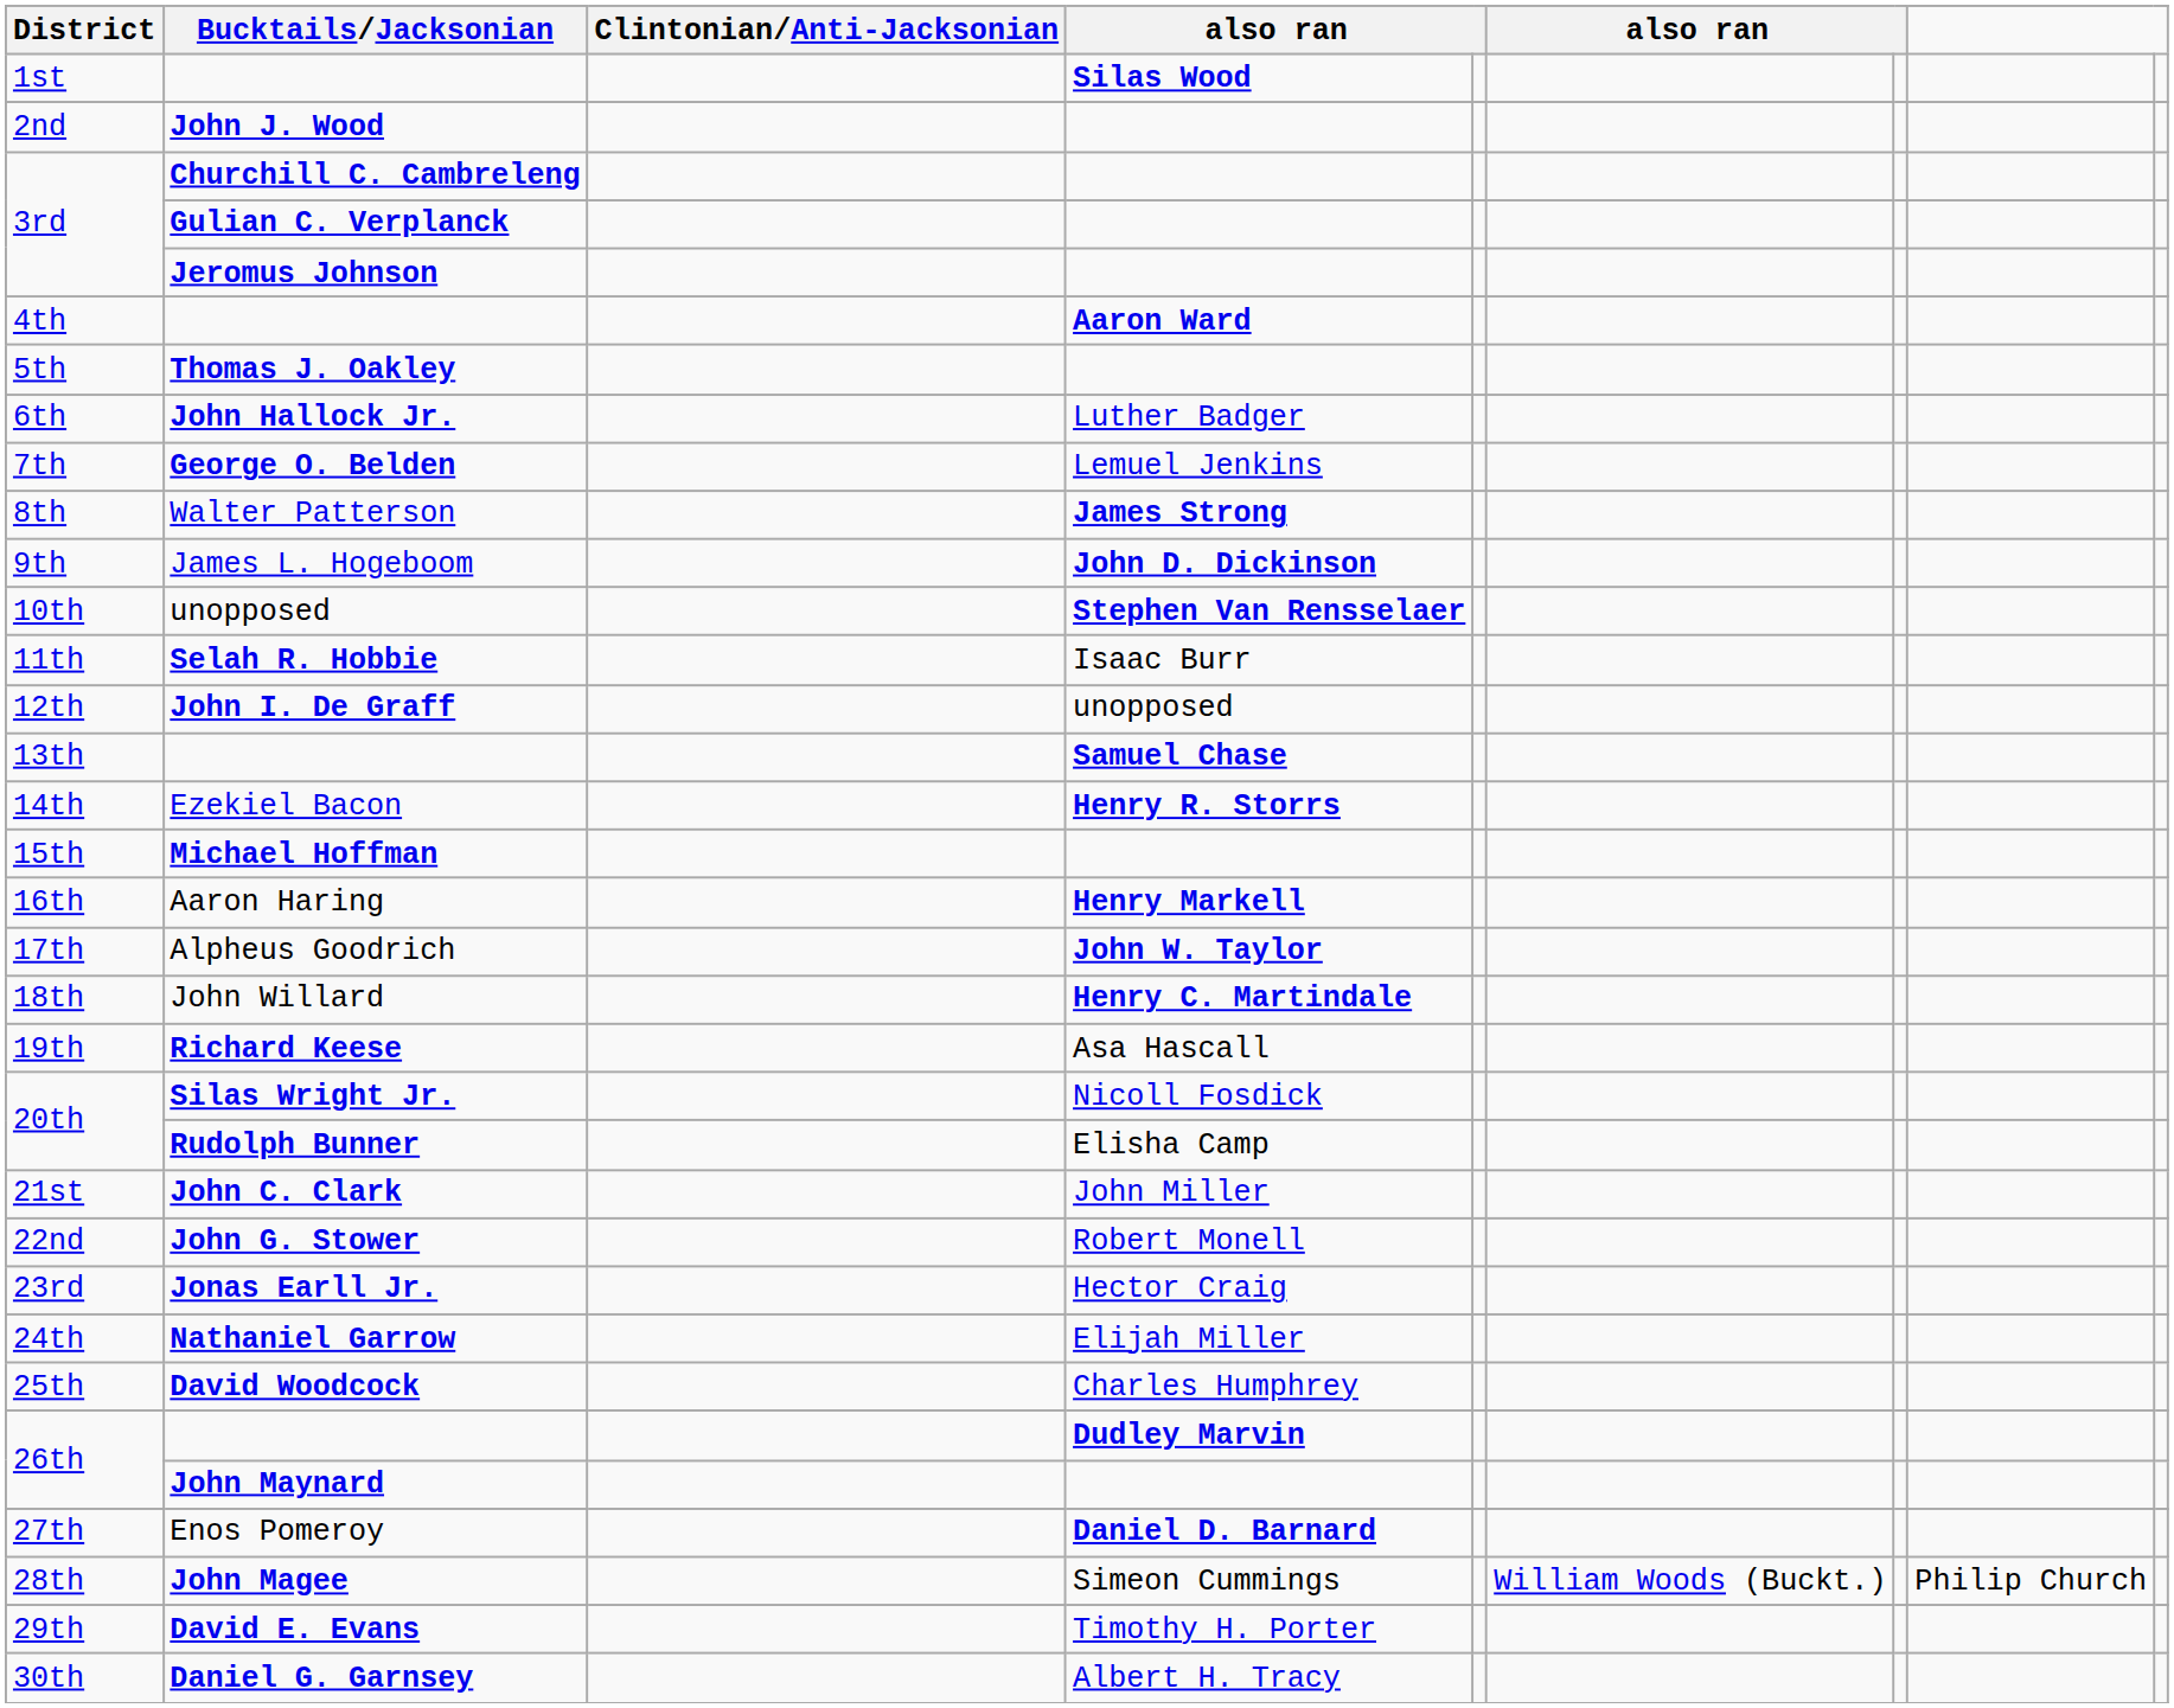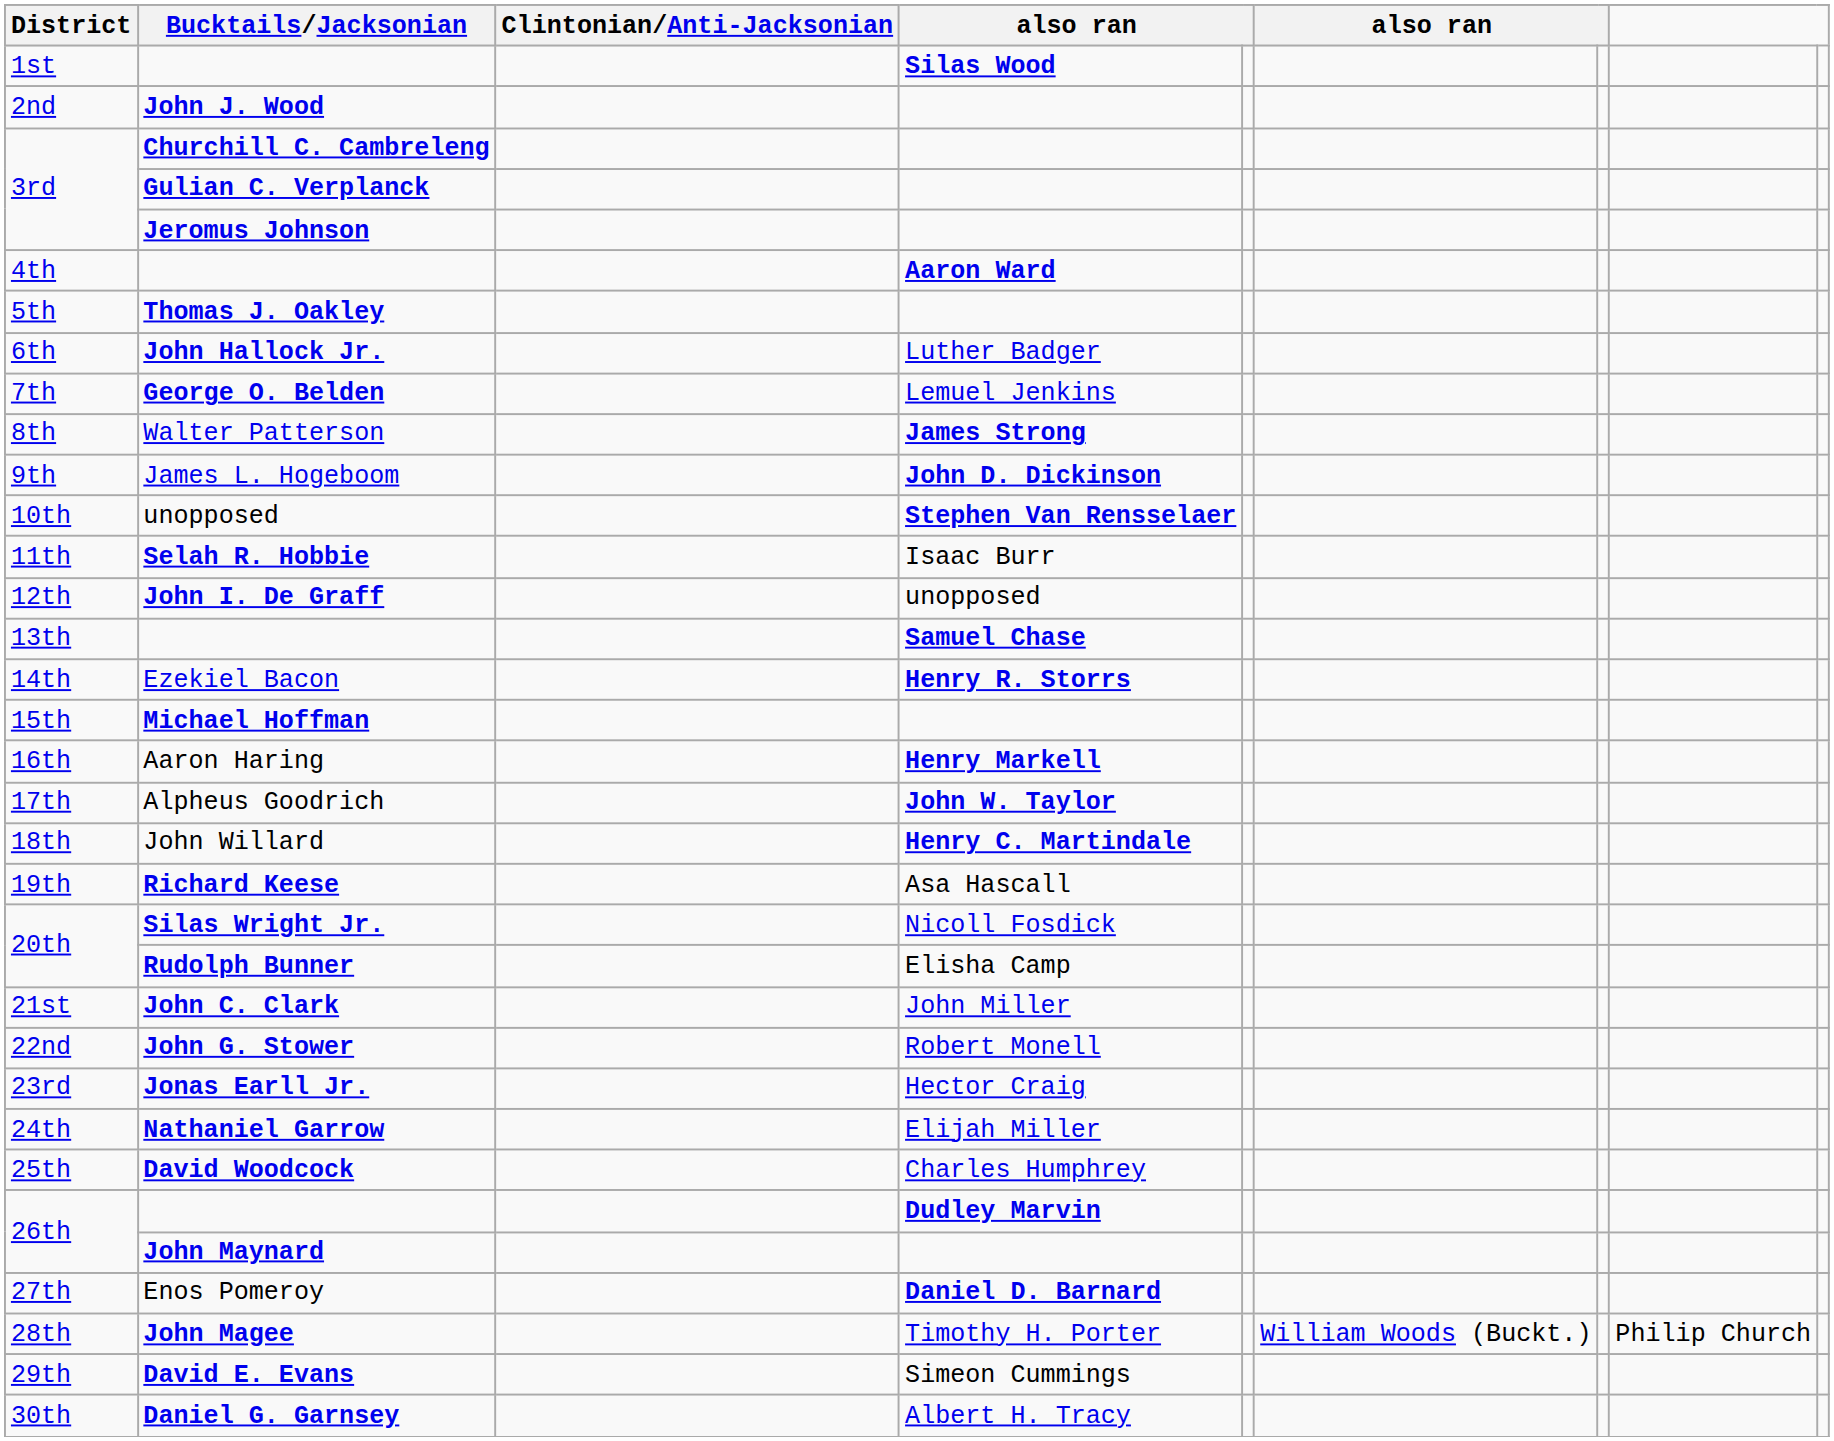John Magee | column 4: Simeon Cummings -> Timothy H. Porter
David E. Evans | column 4: Timothy H. Porter -> Simeon Cummings
